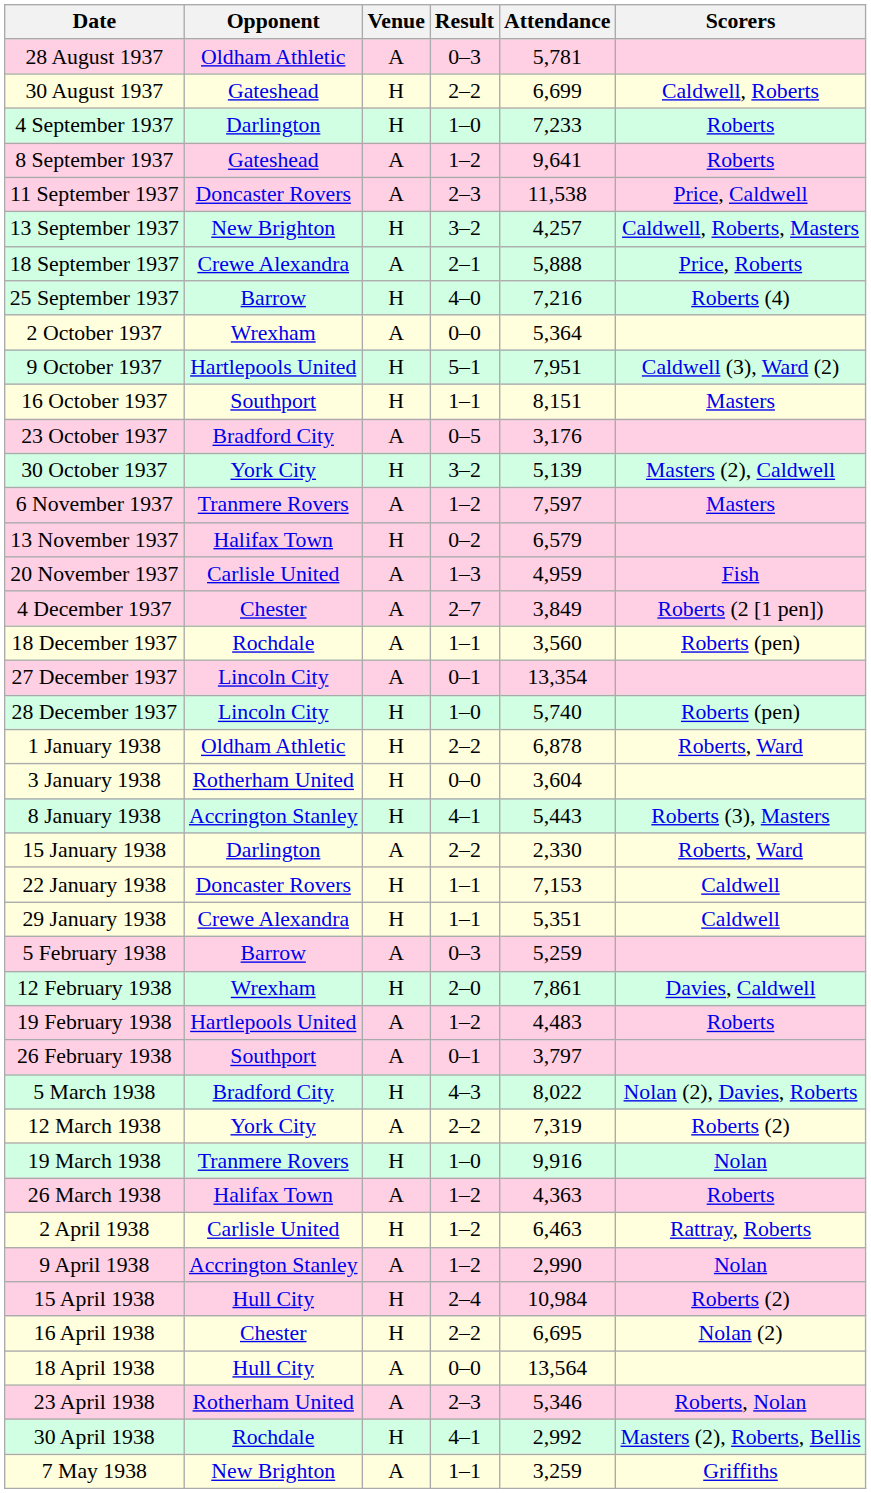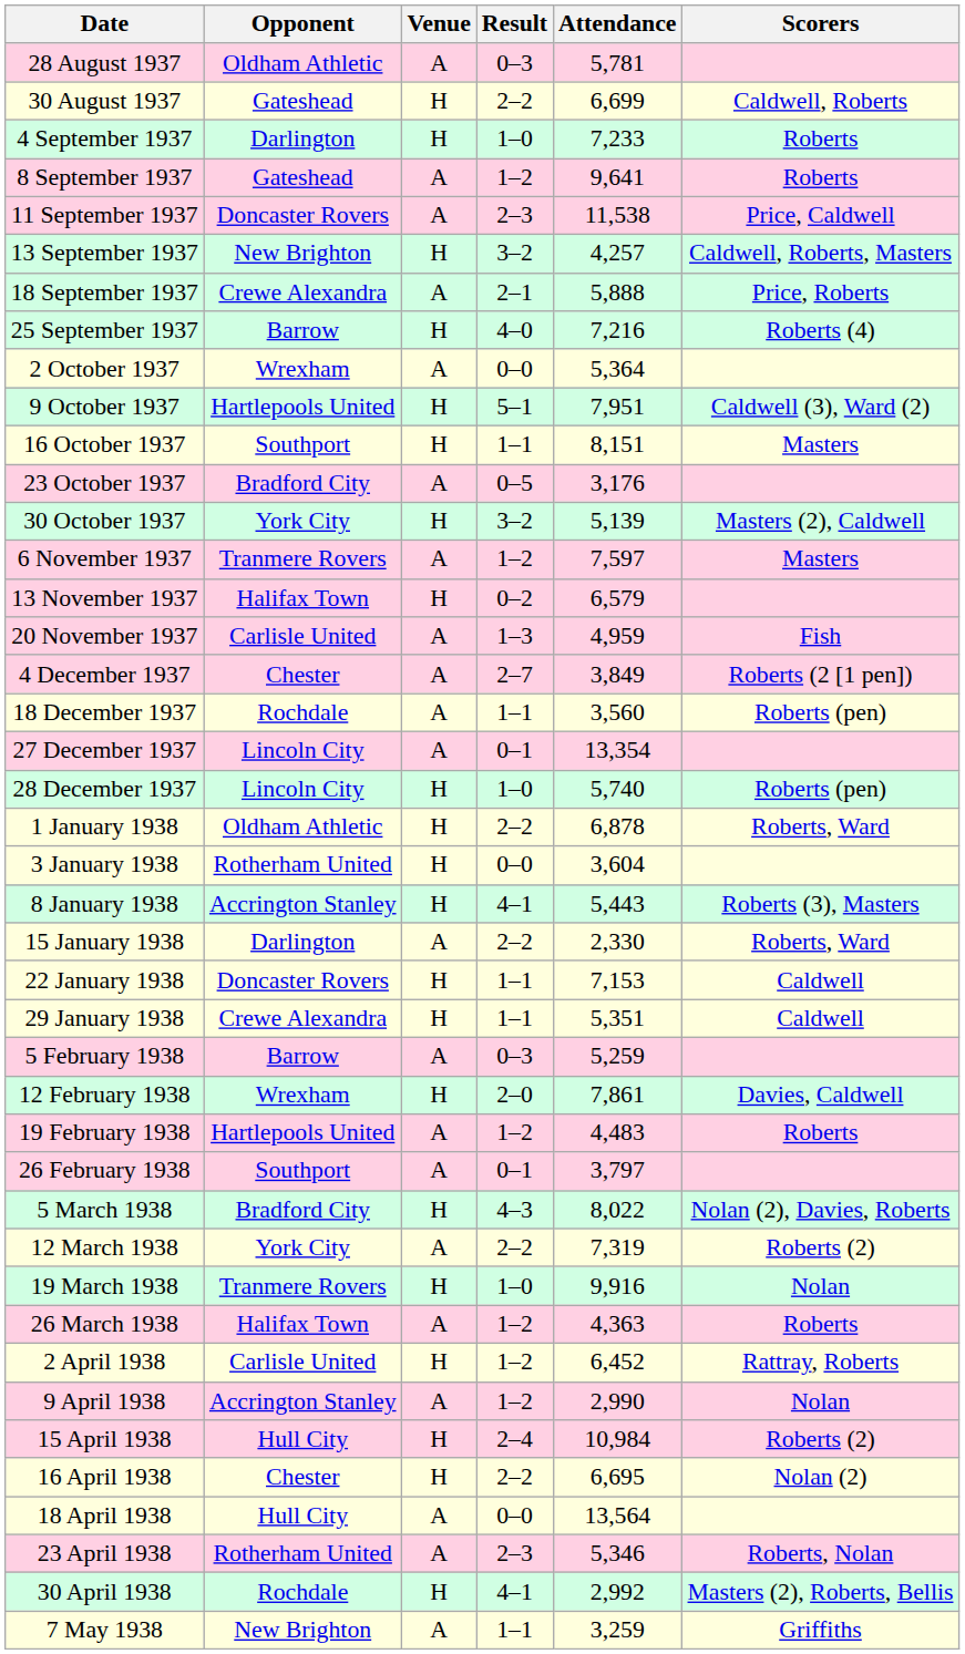2 April 1938 | Attendance: 6,463 -> 6,452
